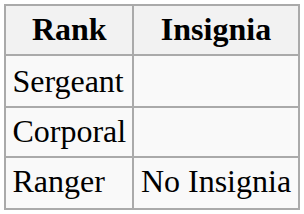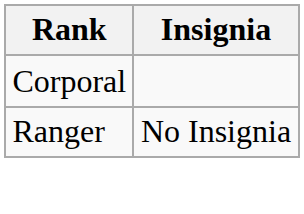- row: Sergeant
